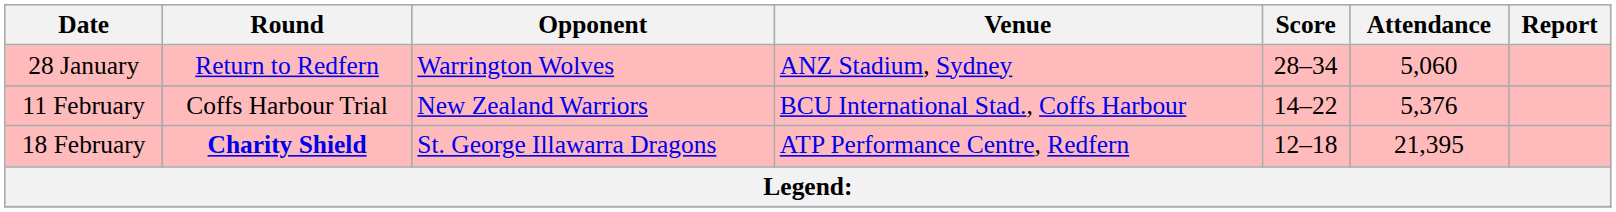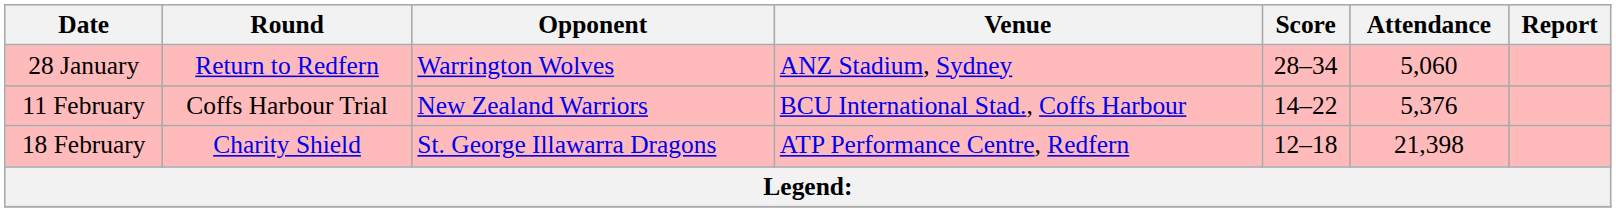18 February | Round: bold -> normal
18 February | Attendance: 21,395 -> 21,398
